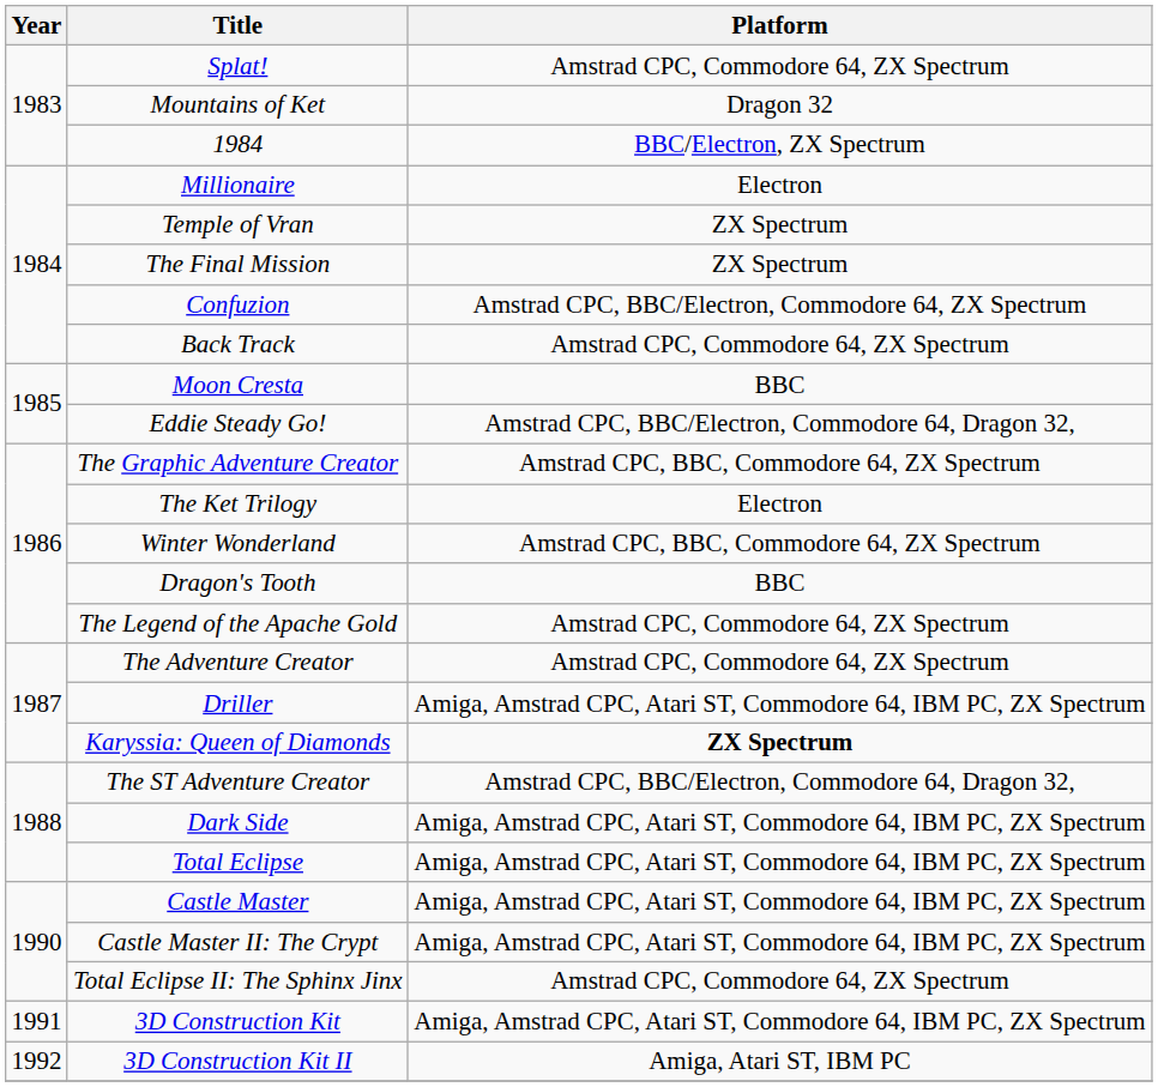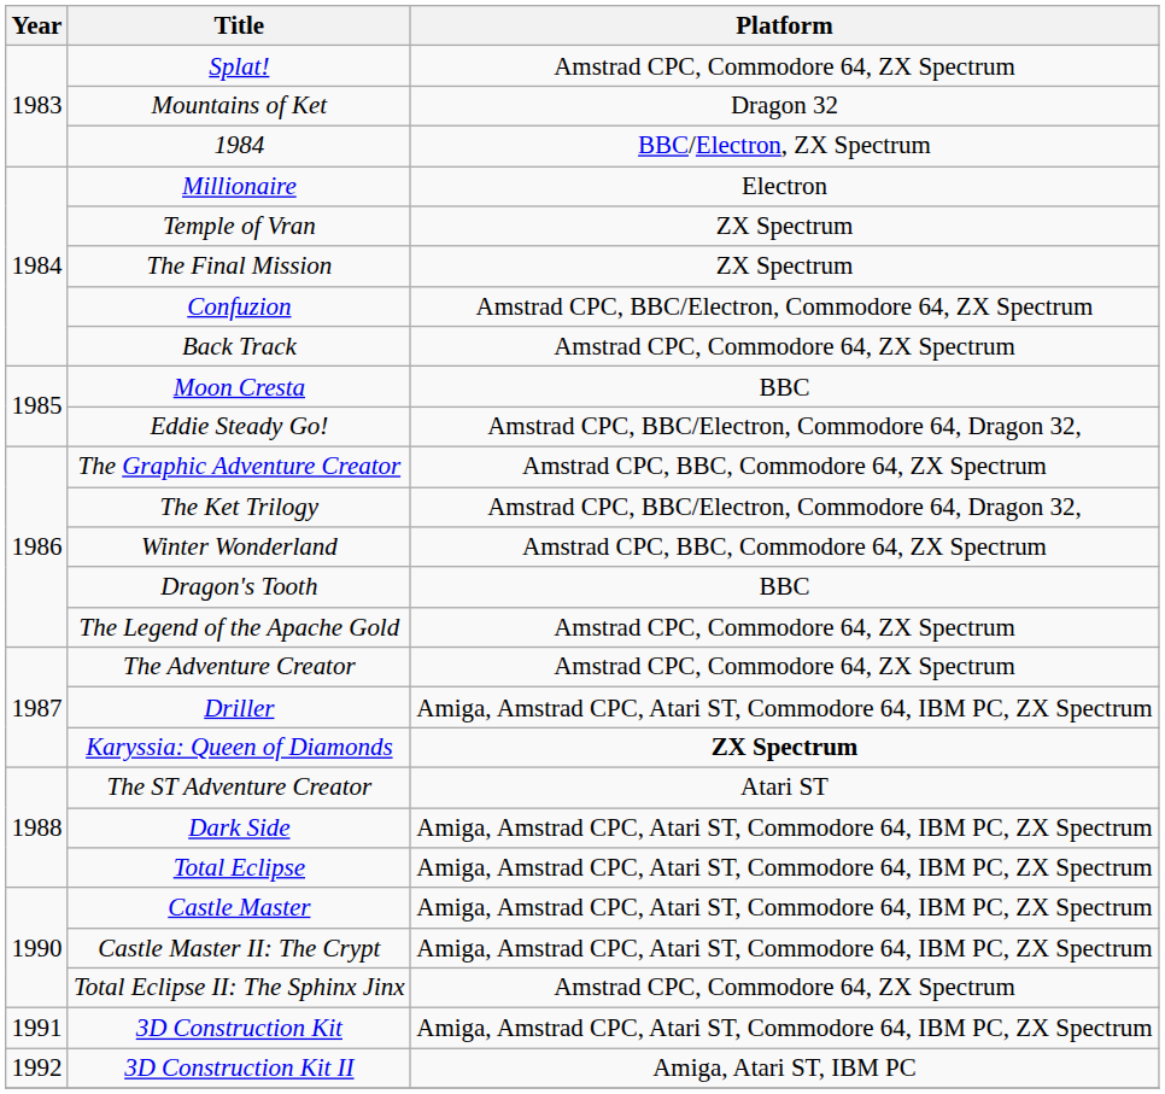The Ket Trilogy | Platform: Electron -> Amstrad CPC, BBC/Electron, Commodore 64, Dragon 32,
The ST Adventure Creator | Platform: Amstrad CPC, BBC/Electron, Commodore 64, Dragon 32, -> Atari ST
